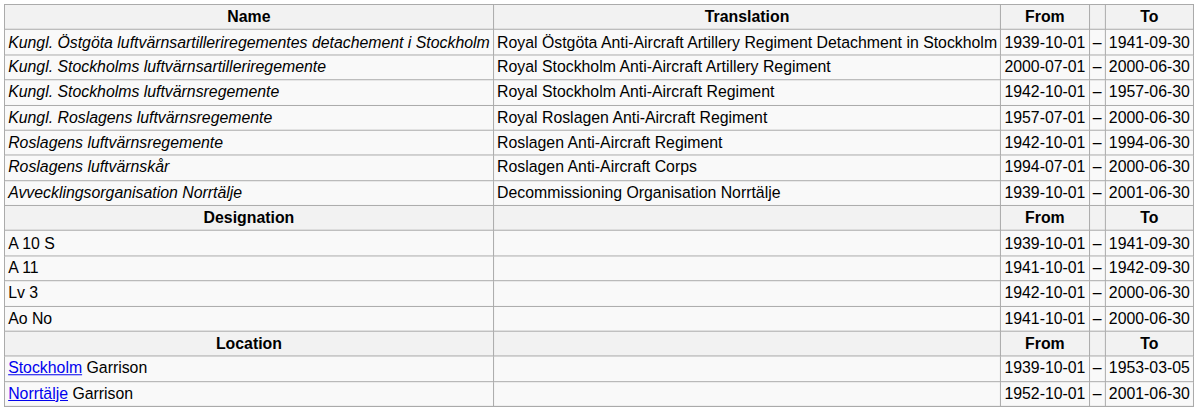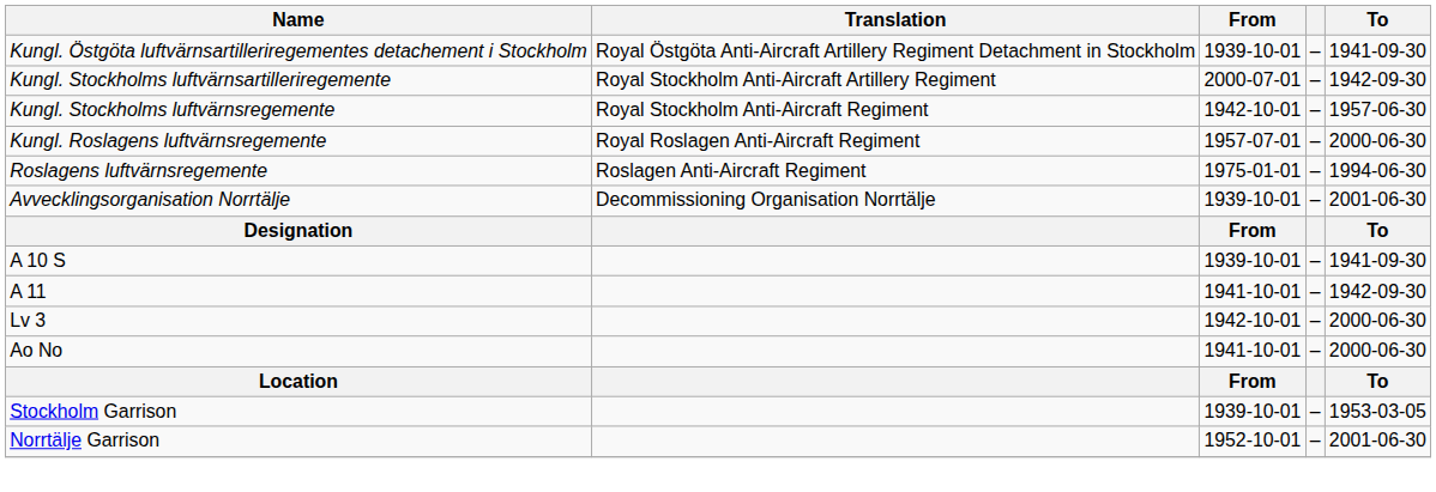Kungl. Stockholms luftvärnsartilleriregemente | To: 2000-06-30 -> 1942-09-30
Roslagens luftvärnsregemente | From: 1942-10-01 -> 1975-01-01
- row: Roslagens luftvärnskår | Roslagen Anti-Aircraft Corps | 1994-07-01 | – | 2000-06-30
